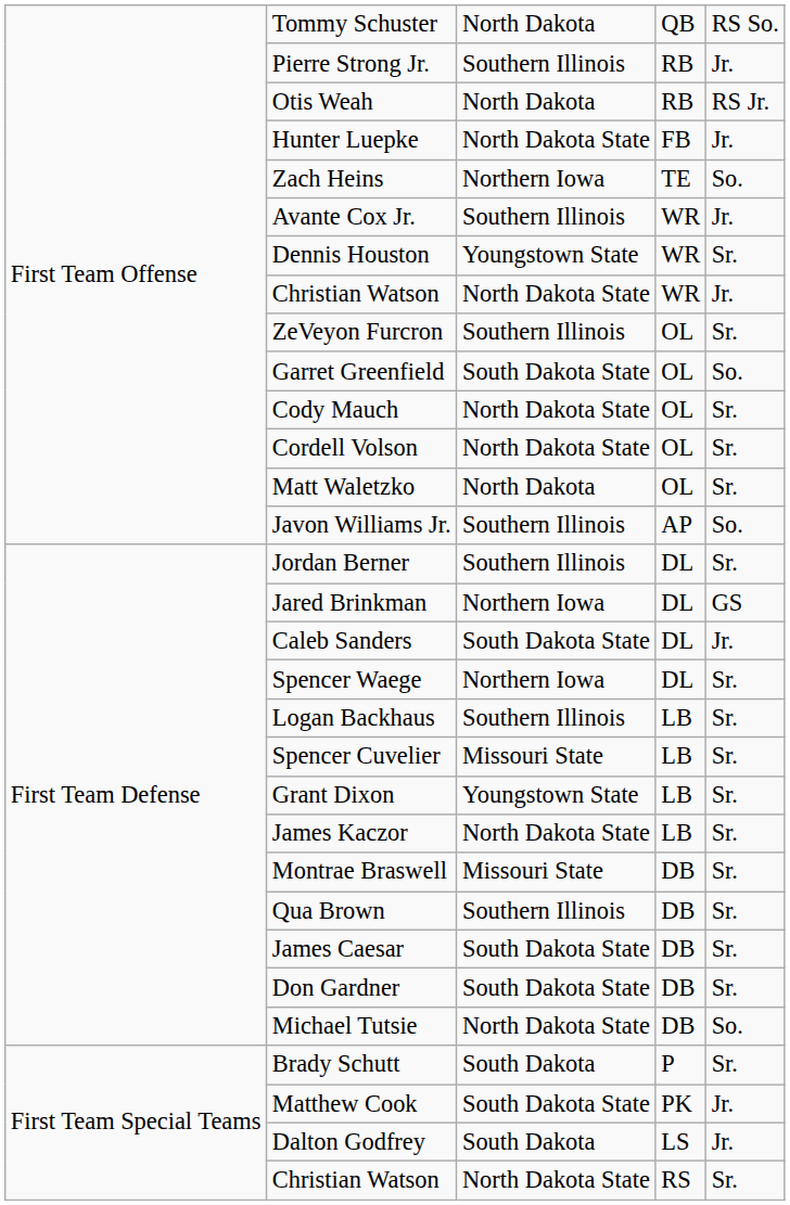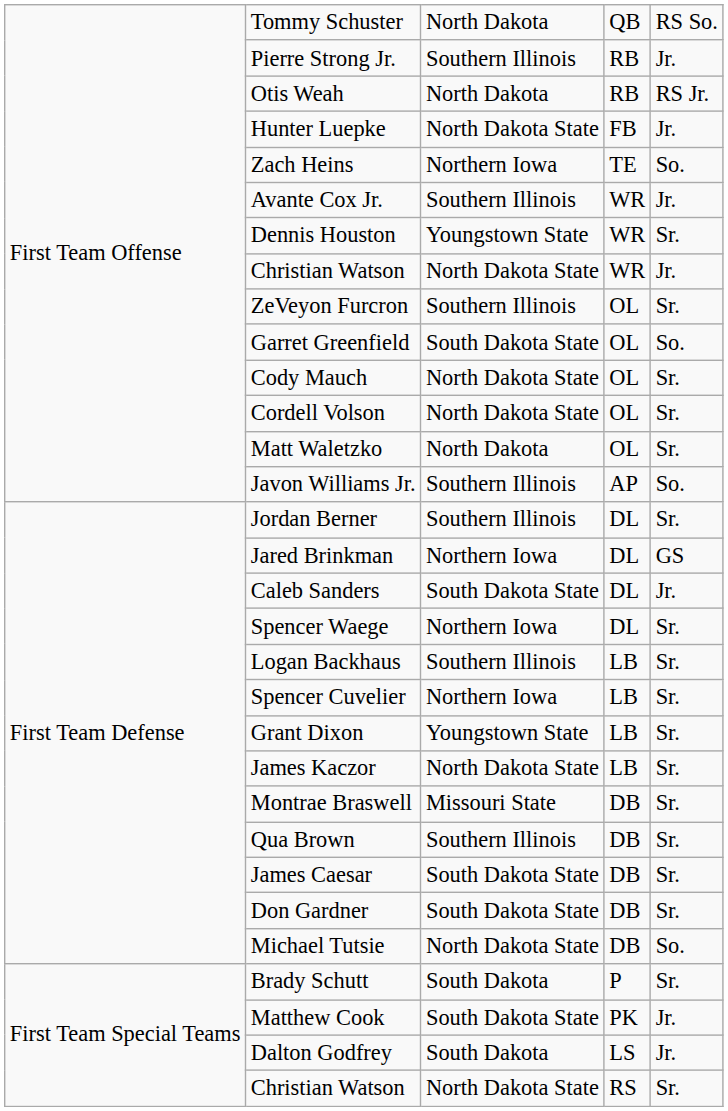Spencer Cuvelier | column 3: Missouri State -> Northern Iowa
